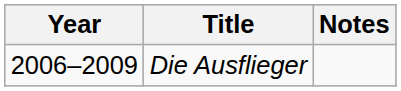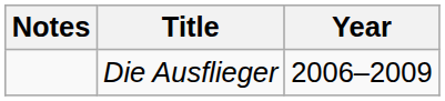columns swapped: Year <-> Notes
